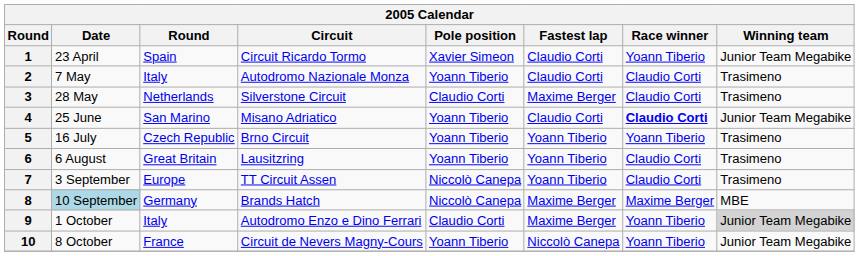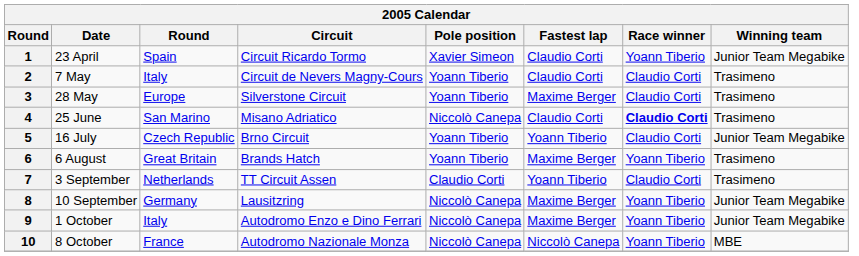2 | Circuit: Autodromo Nazionale Monza -> Circuit de Nevers Magny-Cours
3 | column 3: Netherlands -> Europe
3 | Pole position: Claudio Corti -> Yoann Tiberio
4 | Pole position: Yoann Tiberio -> Niccolò Canepa
4 | Winning team: Junior Team Megabike -> Trasimeno
5 | Race winner: Yoann Tiberio -> Claudio Corti
5 | Winning team: Trasimeno -> Junior Team Megabike
6 | Circuit: Lausitzring -> Brands Hatch
6 | Fastest lap: Yoann Tiberio -> Maxime Berger
6 | Race winner: Claudio Corti -> Yoann Tiberio
7 | column 3: Europe -> Netherlands
7 | Pole position: Niccolò Canepa -> Claudio Corti
8 | Date: lightblue background -> no background
8 | Circuit: Brands Hatch -> Lausitzring
8 | Race winner: Maxime Berger -> Yoann Tiberio
8 | Winning team: MBE -> Junior Team Megabike
9 | Pole position: Claudio Corti -> Niccolò Canepa
9 | Winning team: lightgrey background -> no background
10 | Circuit: Circuit de Nevers Magny-Cours -> Autodromo Nazionale Monza
10 | Pole position: Yoann Tiberio -> Niccolò Canepa
10 | Winning team: Junior Team Megabike -> MBE
